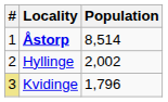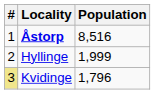Åstorp | Population: 8,514 -> 8,516
Hyllinge | Population: 2,002 -> 1,999
